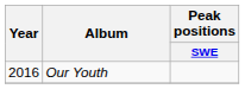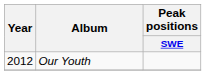Our Youth | Year: 2016 -> 2012
